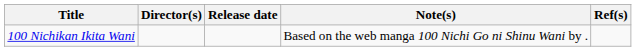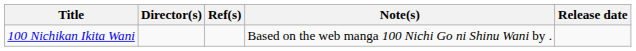columns swapped: Release date <-> Ref(s)
